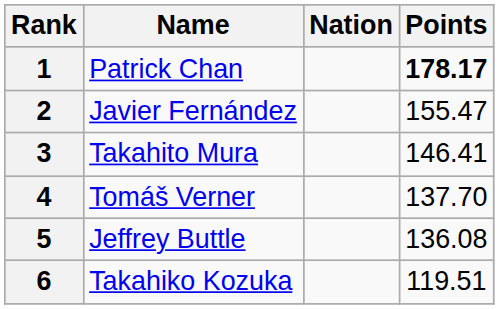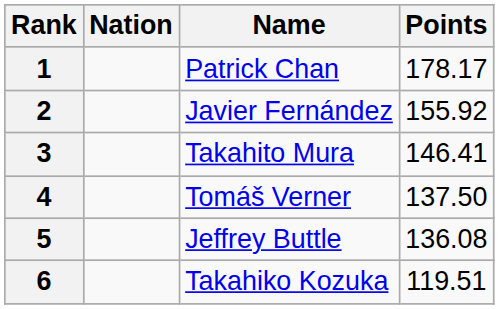columns swapped: Name <-> Nation
1 | Points: bold -> normal
2 | Points: 155.47 -> 155.92
4 | Points: 137.70 -> 137.50
